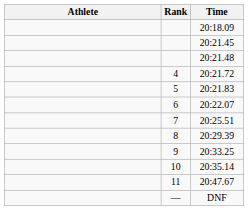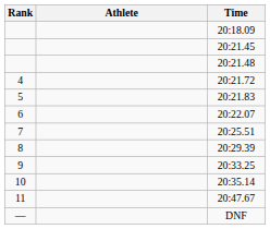columns swapped: Rank <-> Athlete
